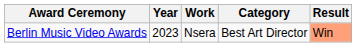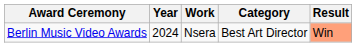Berlin Music Video Awards | Year: 2023 -> 2024
